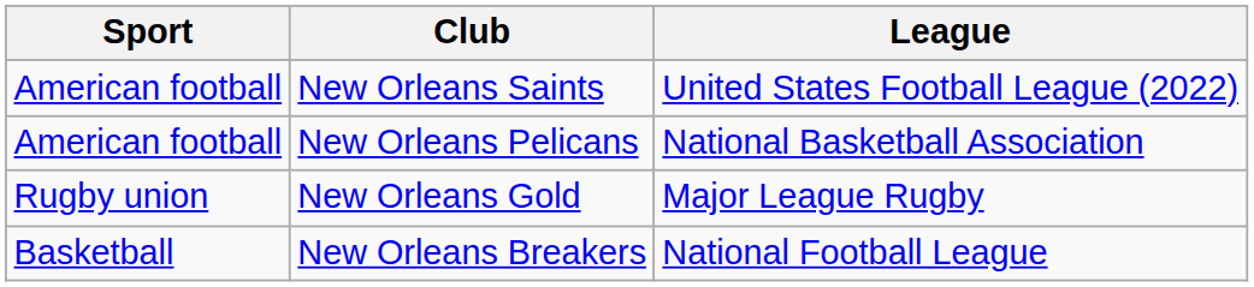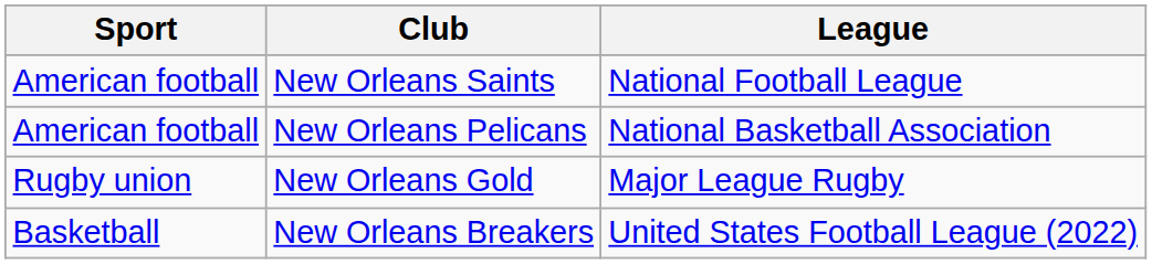New Orleans Saints | League: United States Football League (2022) -> National Football League
New Orleans Breakers | League: National Football League -> United States Football League (2022)
